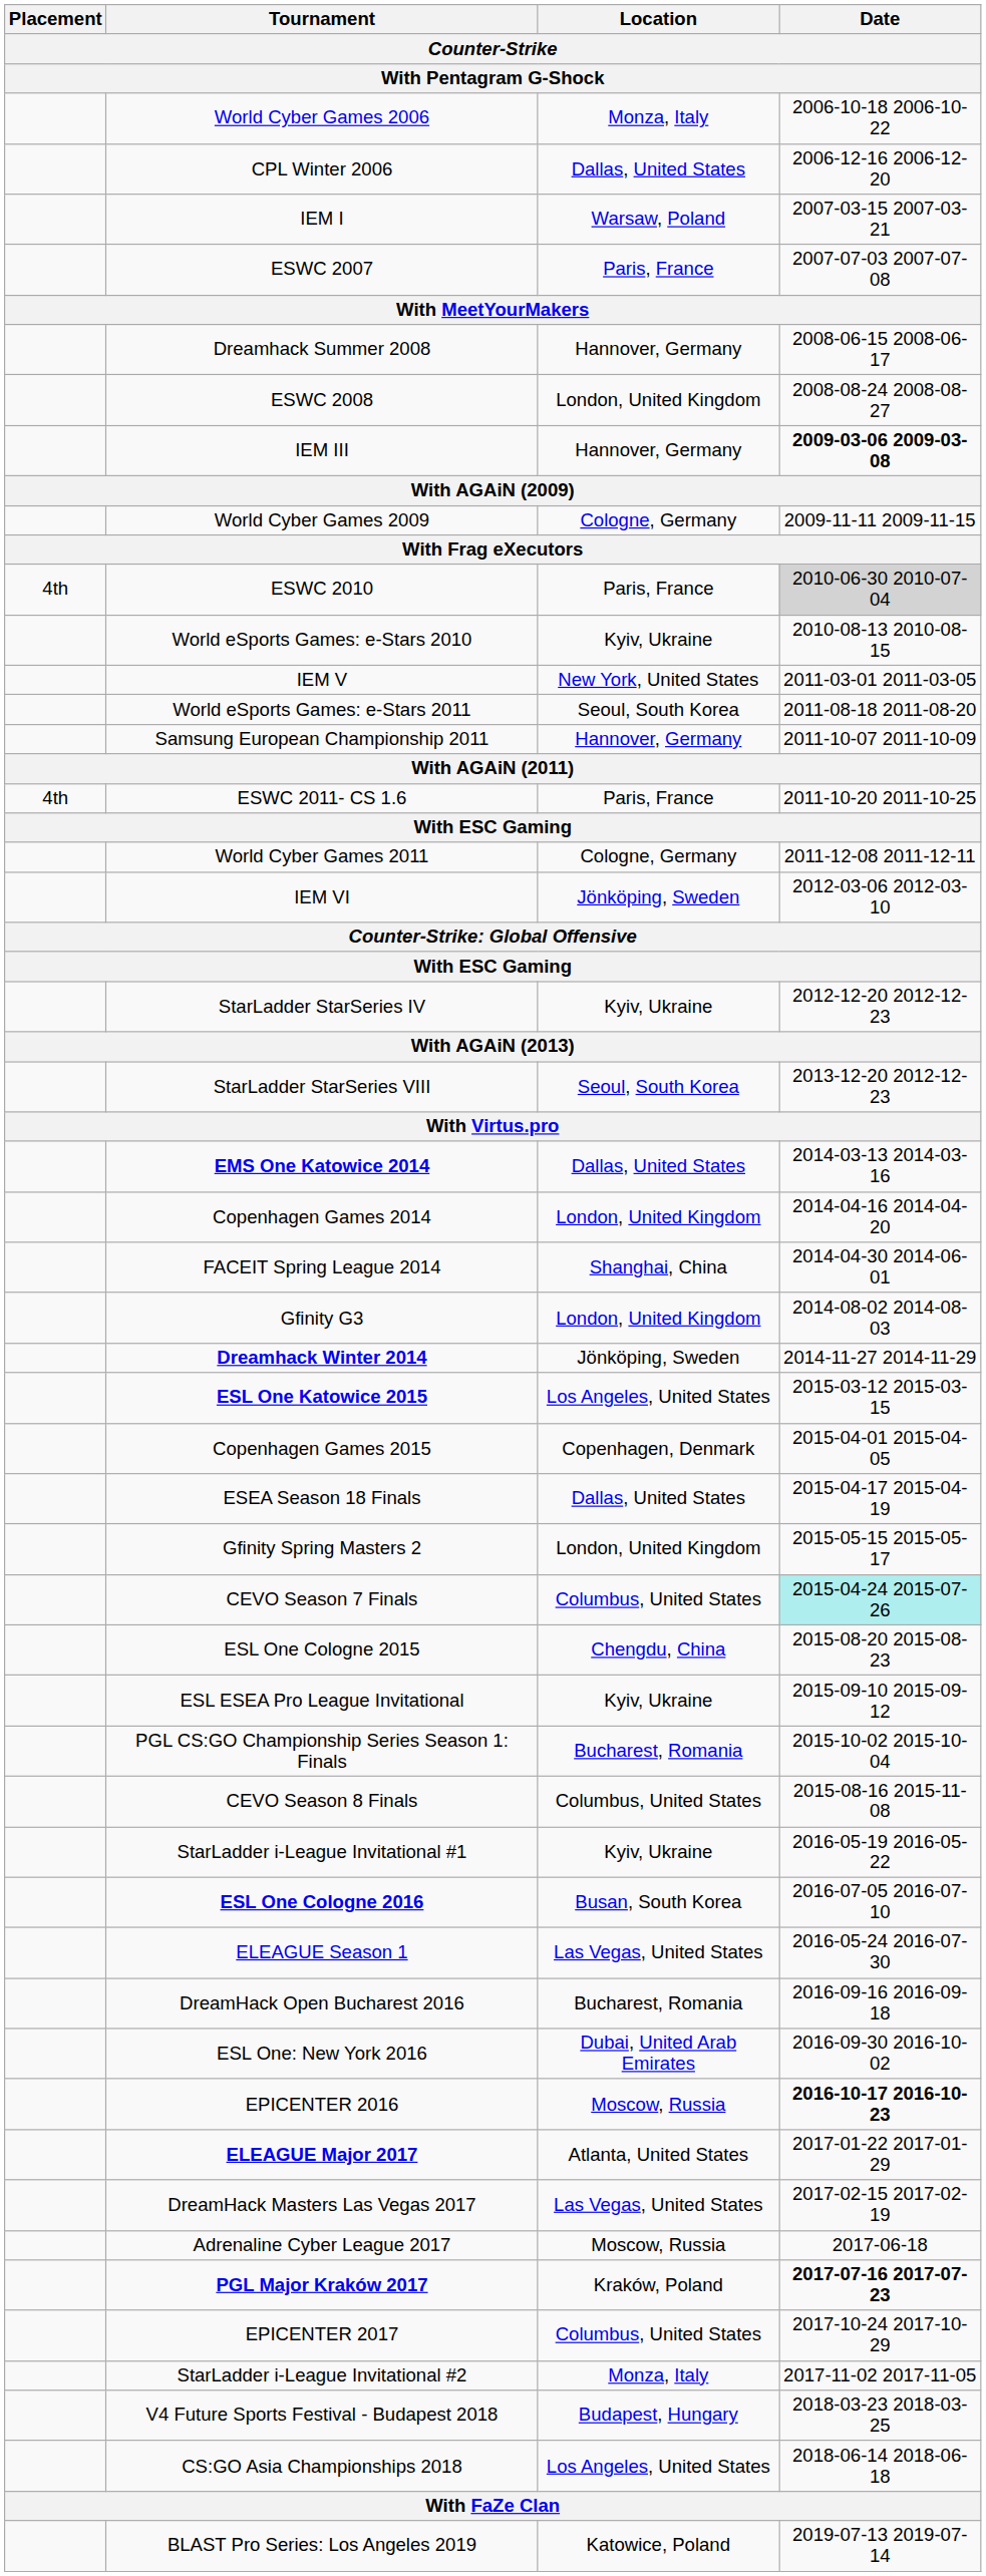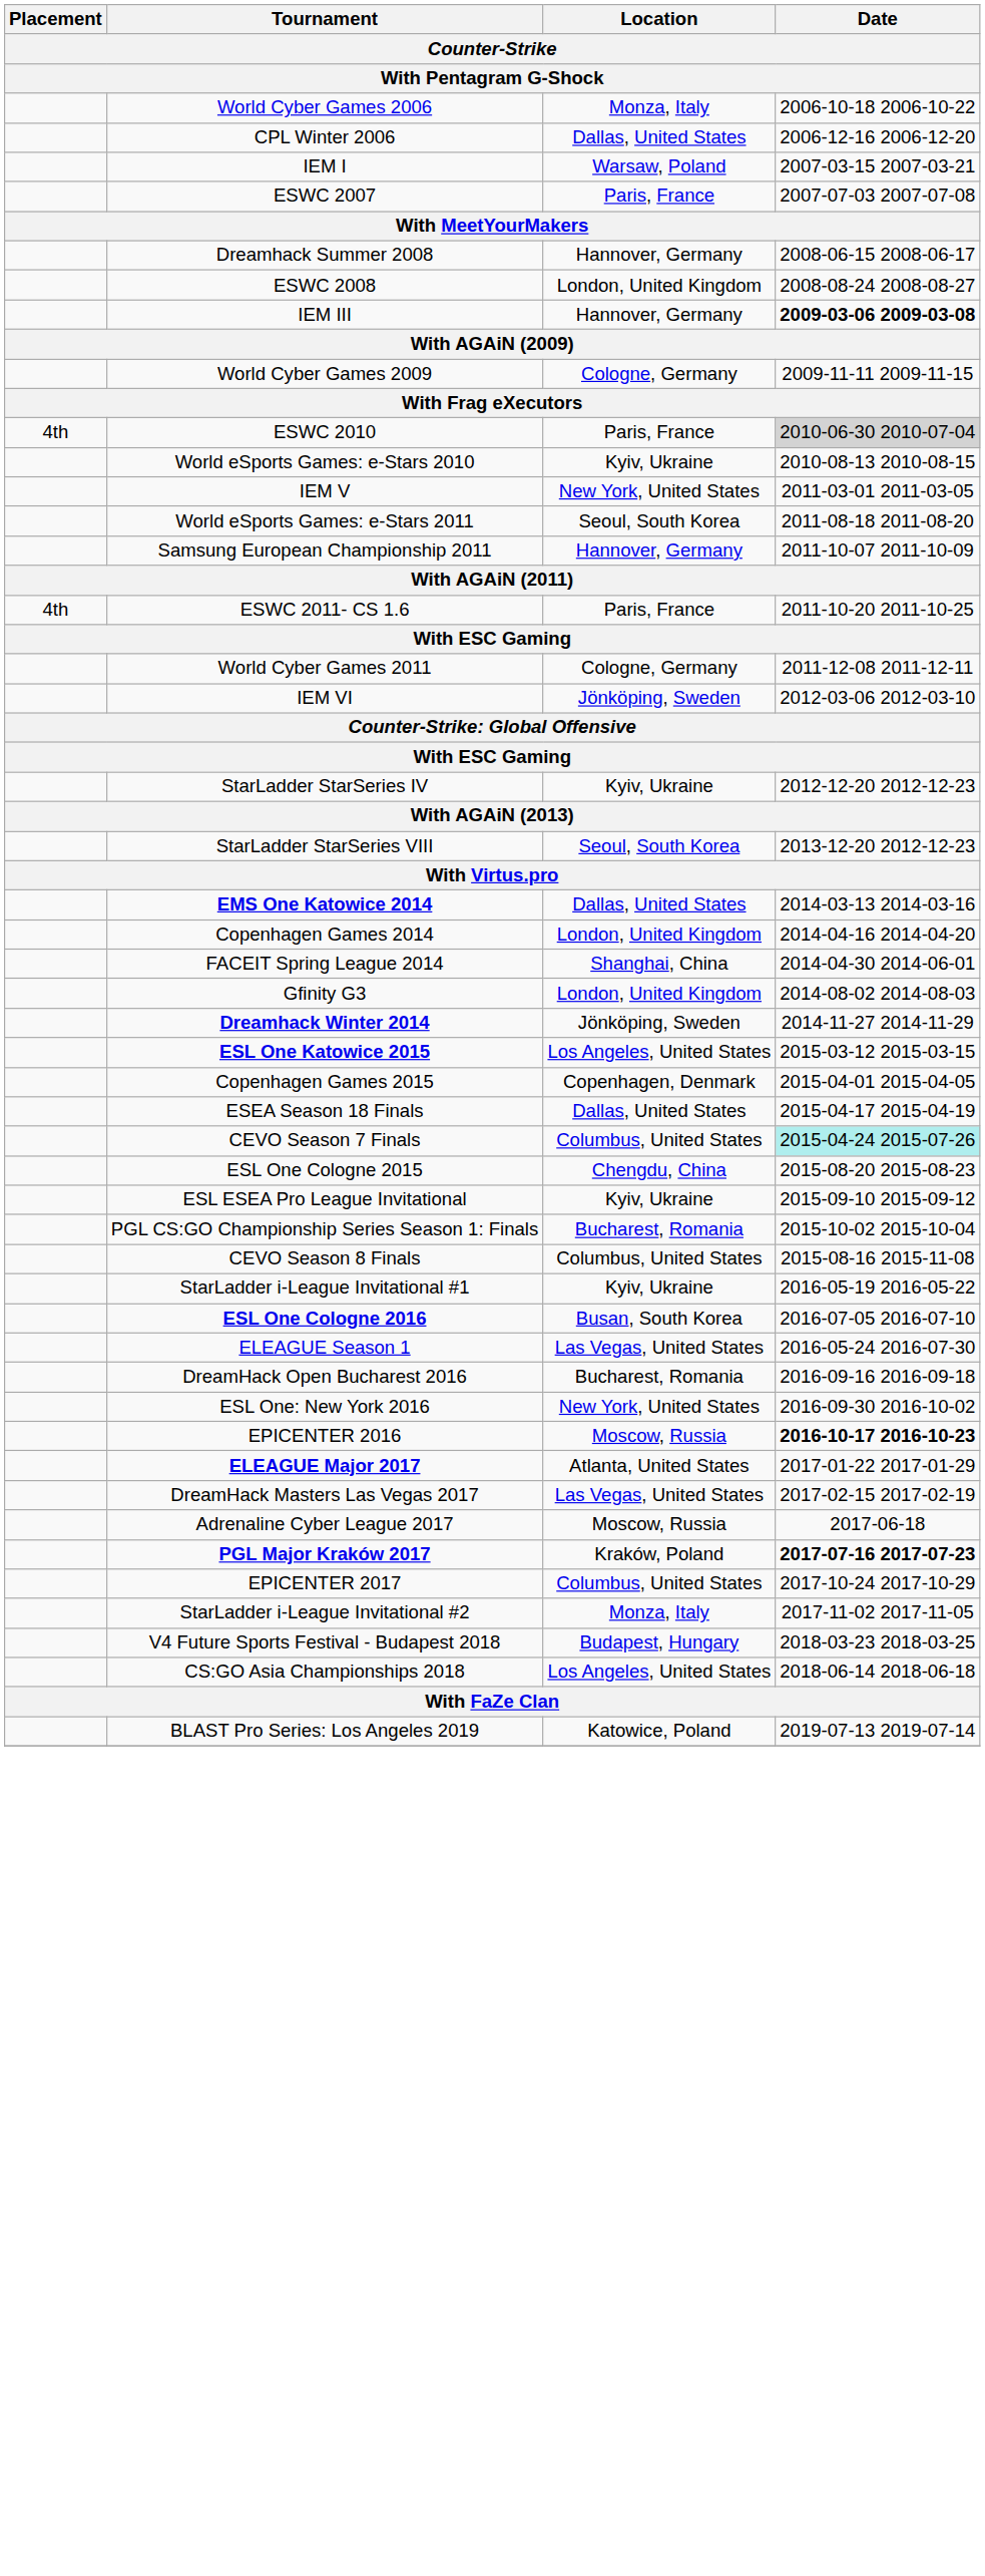- row: Gfinity Spring Masters 2 | London, United Kingdom | 2015-05-15 2015-05-17
ESL One: New York 2016 | Location: Dubai, United Arab Emirates -> New York, United States
